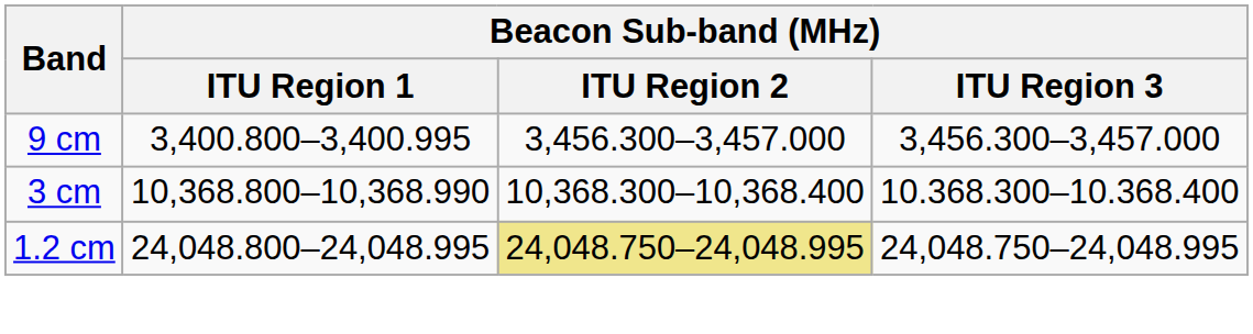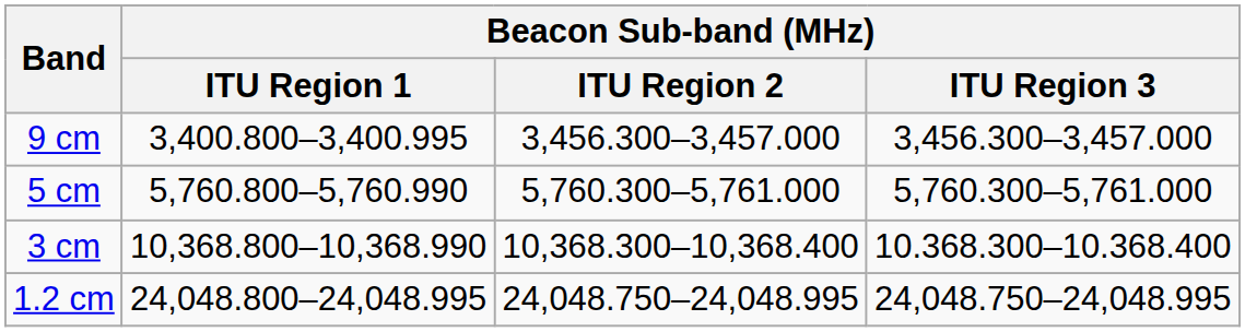+ row: 5 cm | 5,760.800–5,760.990 | 5,760.300–5,761.000 | 5,760.300–5,761.000
1.2 cm | Beacon Sub-band (MHz) / ITU Region 2: khaki background -> no background
